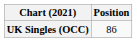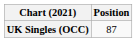UK Singles (OCC) | Position: 86 -> 87
